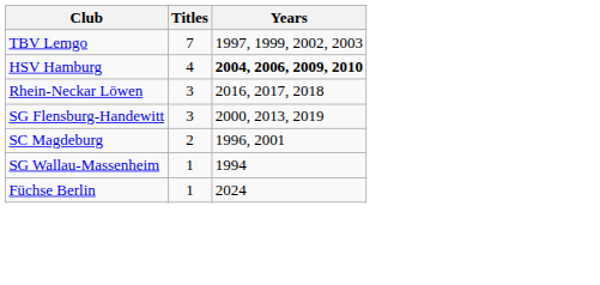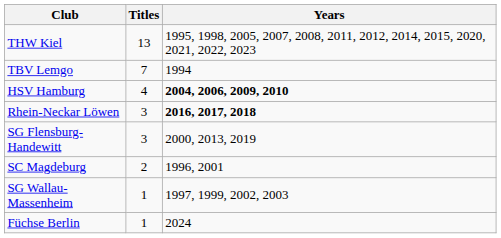+ row: THW Kiel | 13 | 1995, 1998, 2005, 2007, 2008, 2011, 2012, 2014, 2015, 2020, 2021, 2022, 2023
TBV Lemgo | Years: 1997, 1999, 2002, 2003 -> 1994
Rhein-Neckar Löwen | Years: normal -> bold
SG Wallau-Massenheim | Years: 1994 -> 1997, 1999, 2002, 2003
